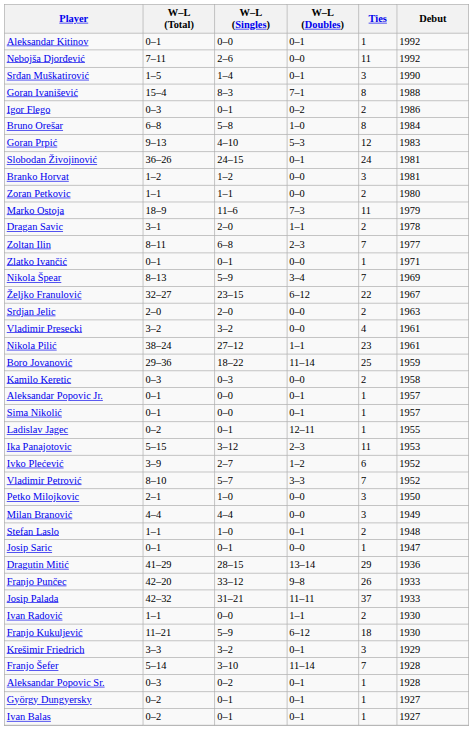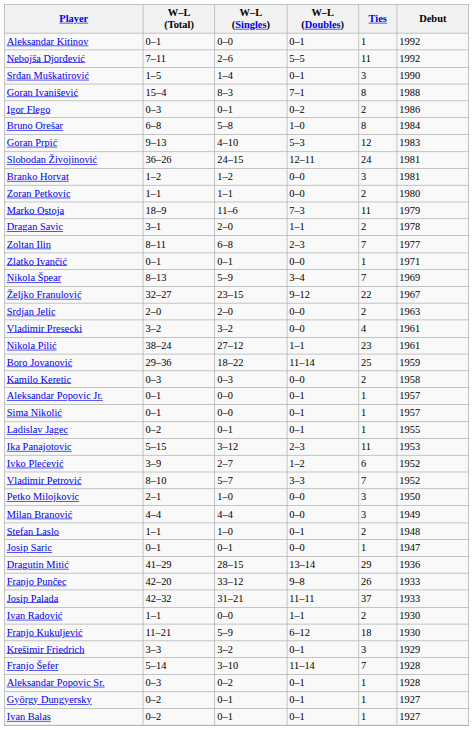Nebojša Djorđević | W–L (Doubles): 0–0 -> 5–5
Slobodan Živojinović | W–L (Doubles): 0–1 -> 12–11
Željko Franulović | W–L (Doubles): 6–12 -> 9–12
Ladislav Jagec | W–L (Doubles): 12–11 -> 0–1
